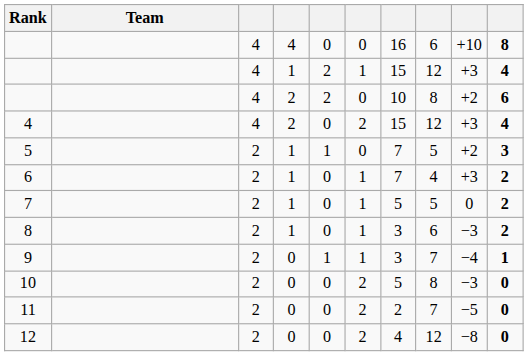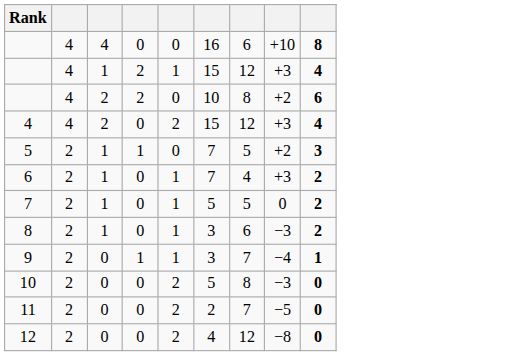- column: Team
